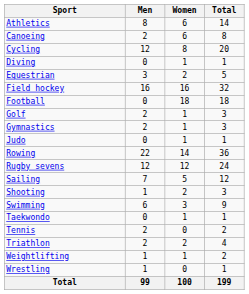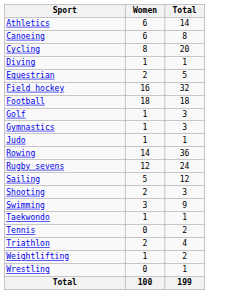- column: Men | 8 | 2 | 12 | 0 | 3 | 16 | 0 | 2 | 2 | 0 | 22 | 12 | 7 | 1 | 6 | 0 | 2 | 2 | 1 | 1 | 99
